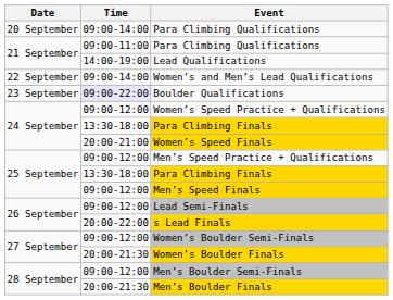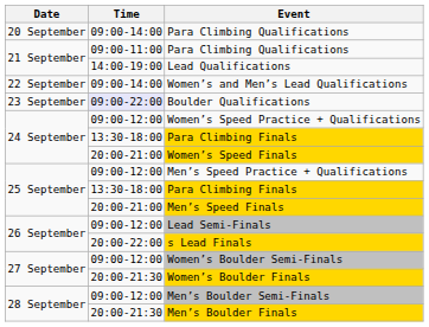Men’s Speed Finals | Time: 09:00-12:00 -> 20:00-21:00
